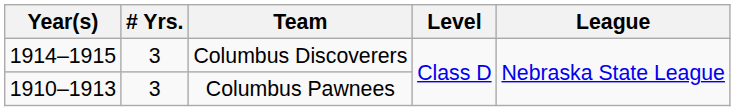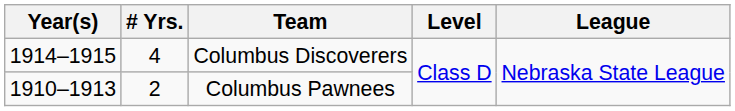Columbus Discoverers | # Yrs.: 3 -> 4
Columbus Pawnees | # Yrs.: 3 -> 2
